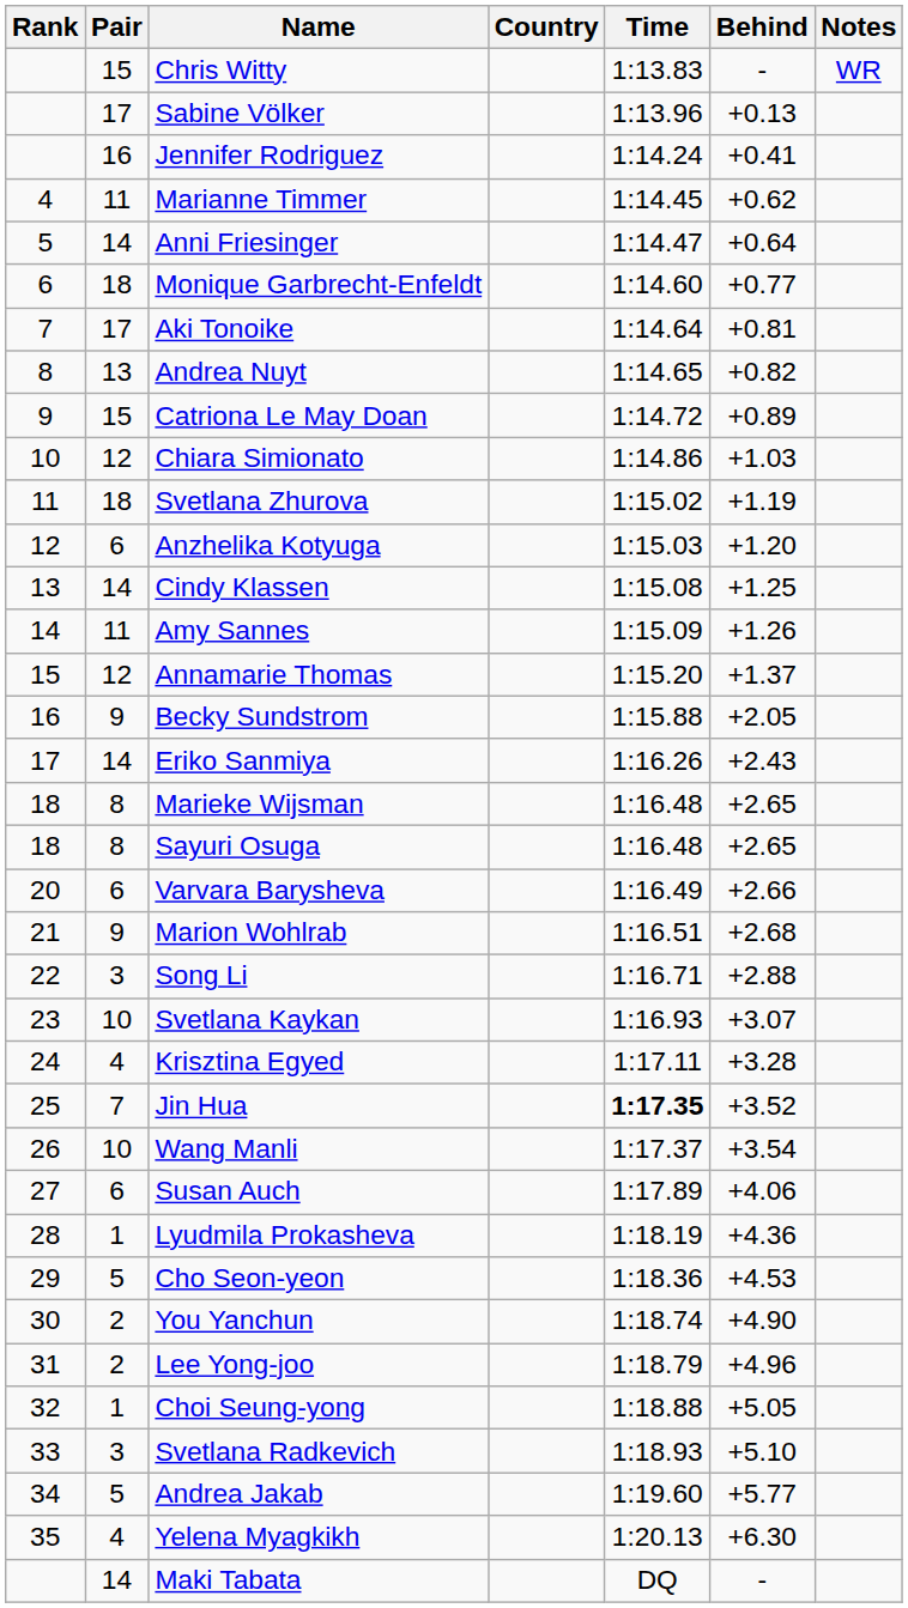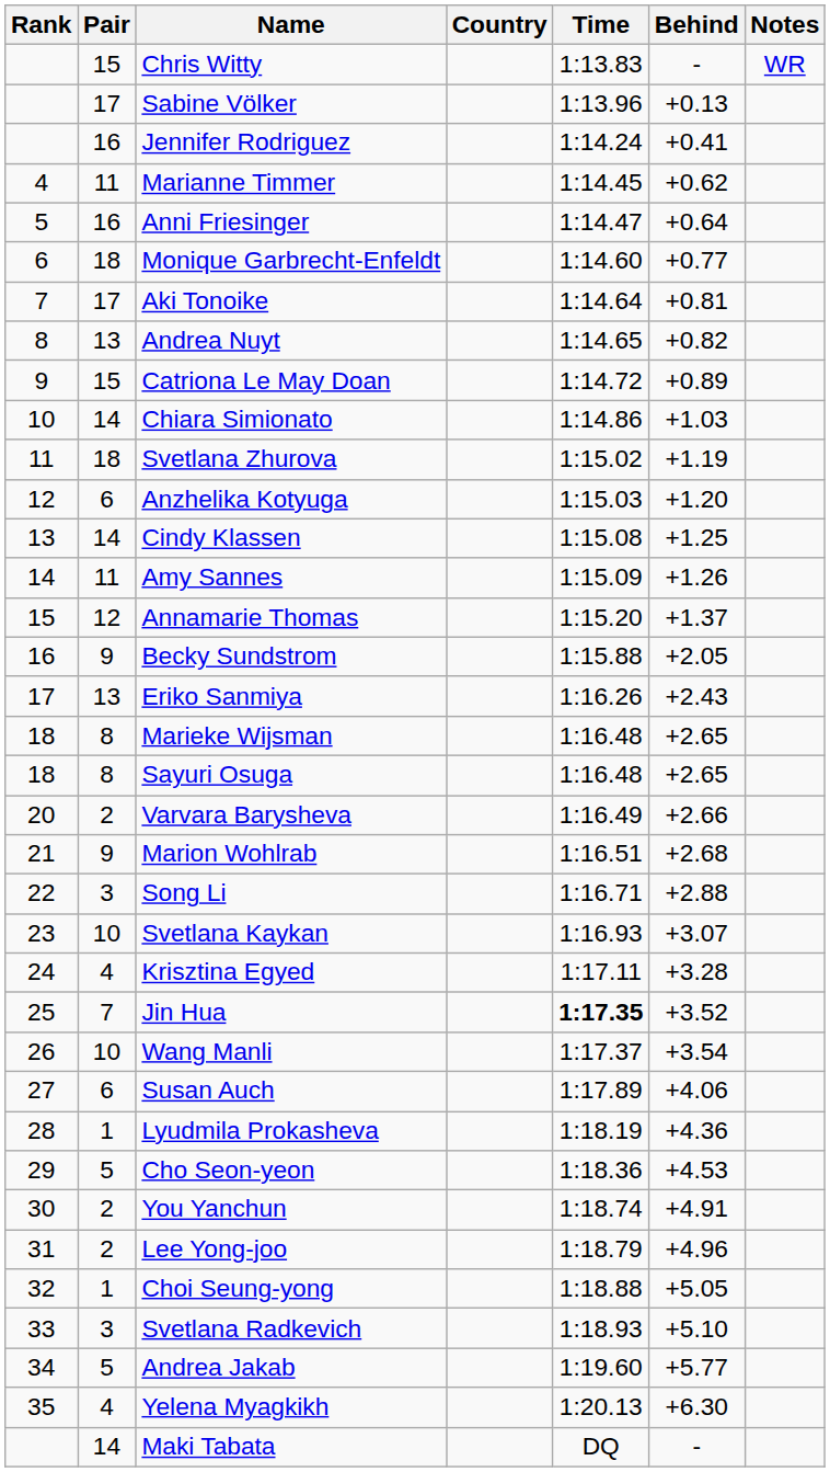Anni Friesinger | Pair: 14 -> 16
Chiara Simionato | Pair: 12 -> 14
Eriko Sanmiya | Pair: 14 -> 13
Varvara Barysheva | Pair: 6 -> 2
You Yanchun | Behind: +4.90 -> +4.91
